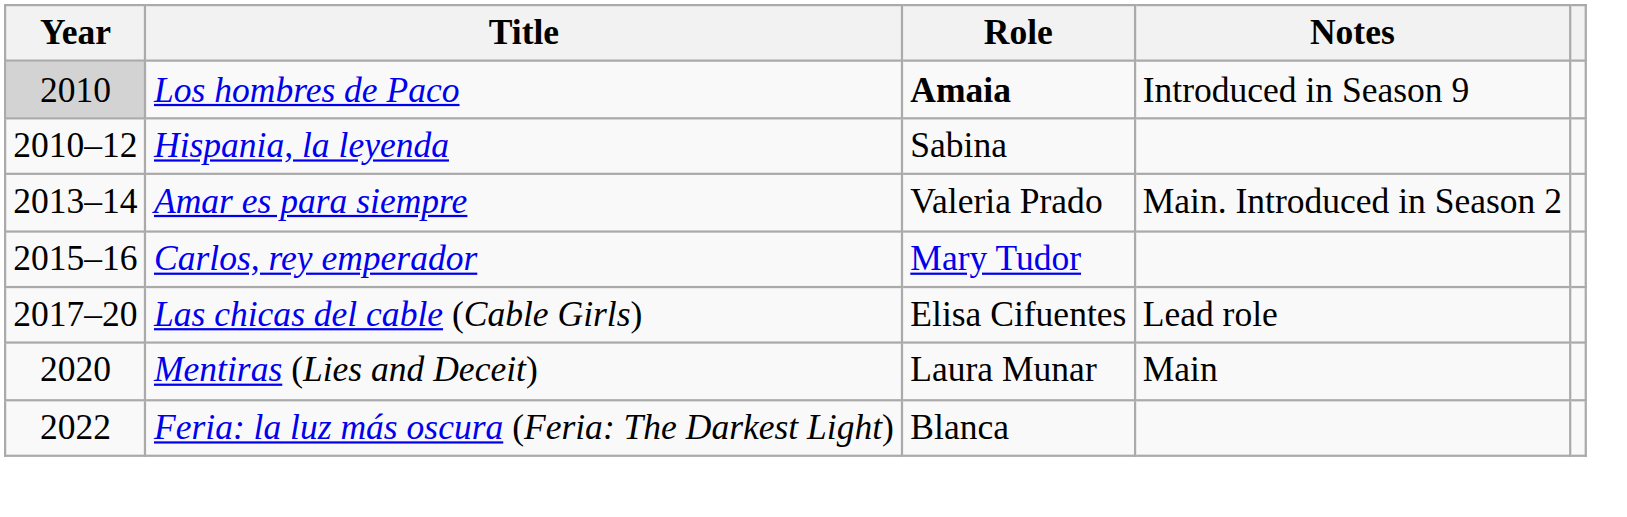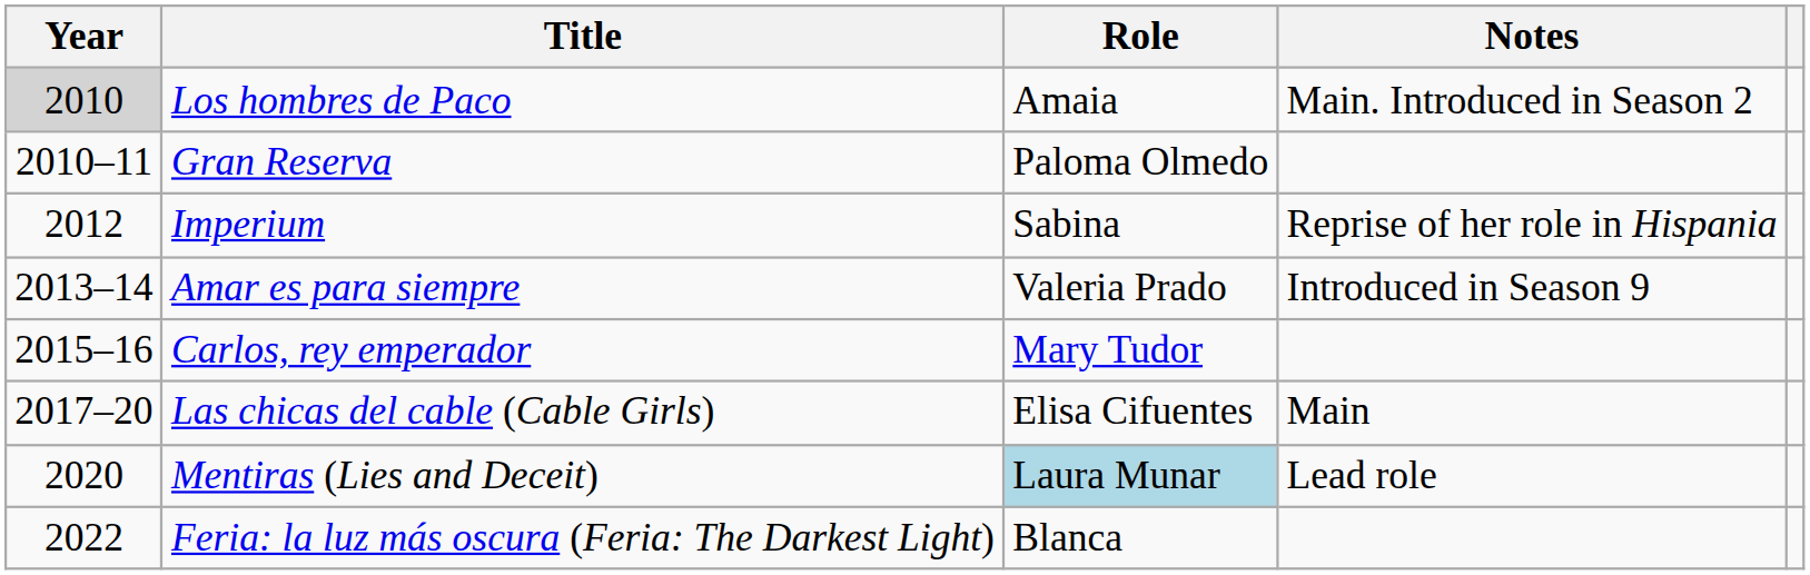Los hombres de Paco | Role: bold -> normal
Los hombres de Paco | Notes: Introduced in Season 9 -> Main. Introduced in Season 2
+ row: 2010–11 | Gran Reserva | Paloma Olmedo
- row: 2010–12 | Hispania, la leyenda | Sabina
+ row: 2012 | Imperium | Sabina | Reprise of her role in Hispania
Amar es para siempre | Notes: Main. Introduced in Season 2 -> Introduced in Season 9
Las chicas del cable (Cable Girls) | Notes: Lead role -> Main
Mentiras (Lies and Deceit) | Role: no background -> lightblue background
Mentiras (Lies and Deceit) | Notes: Main -> Lead role
